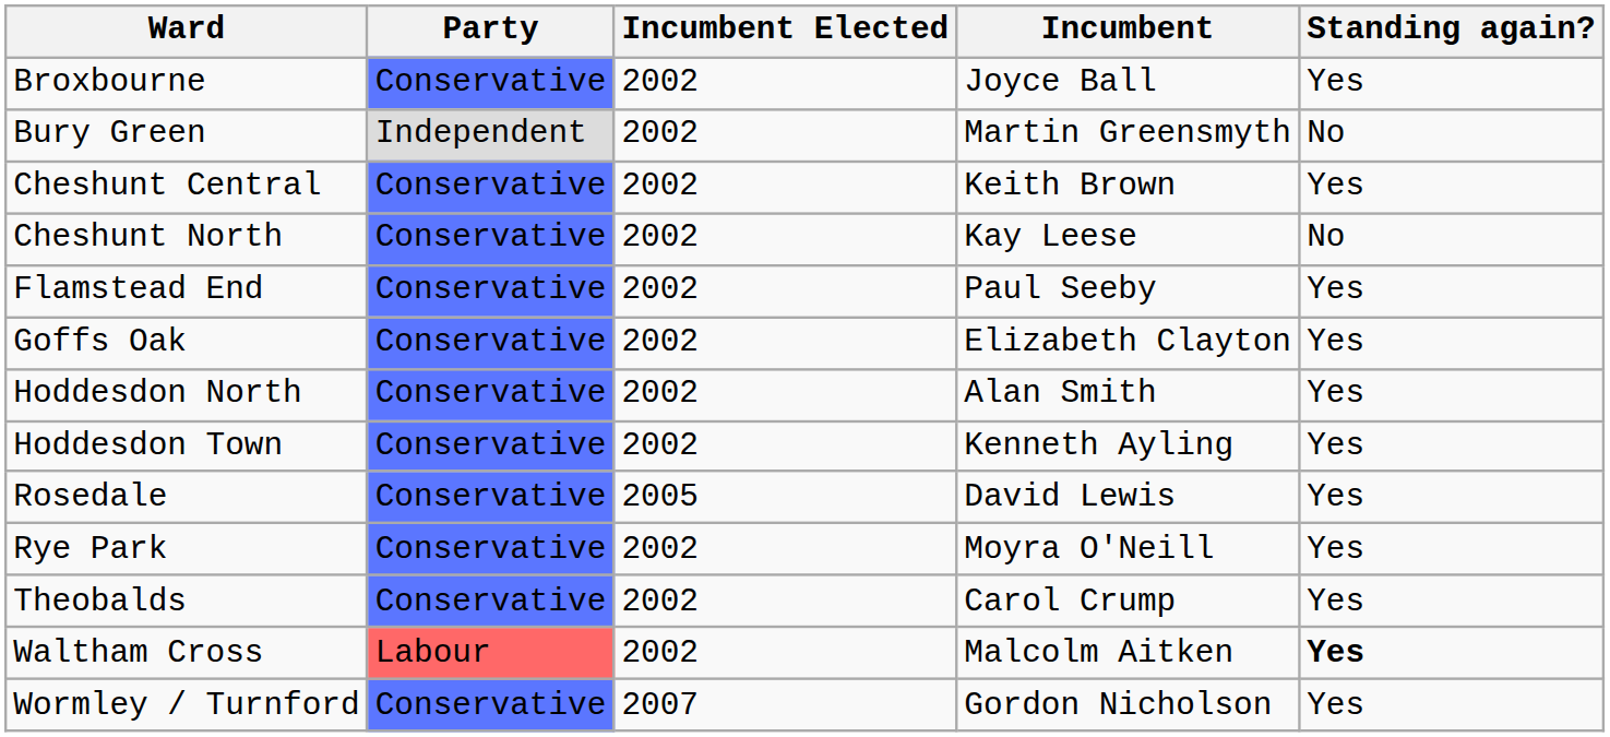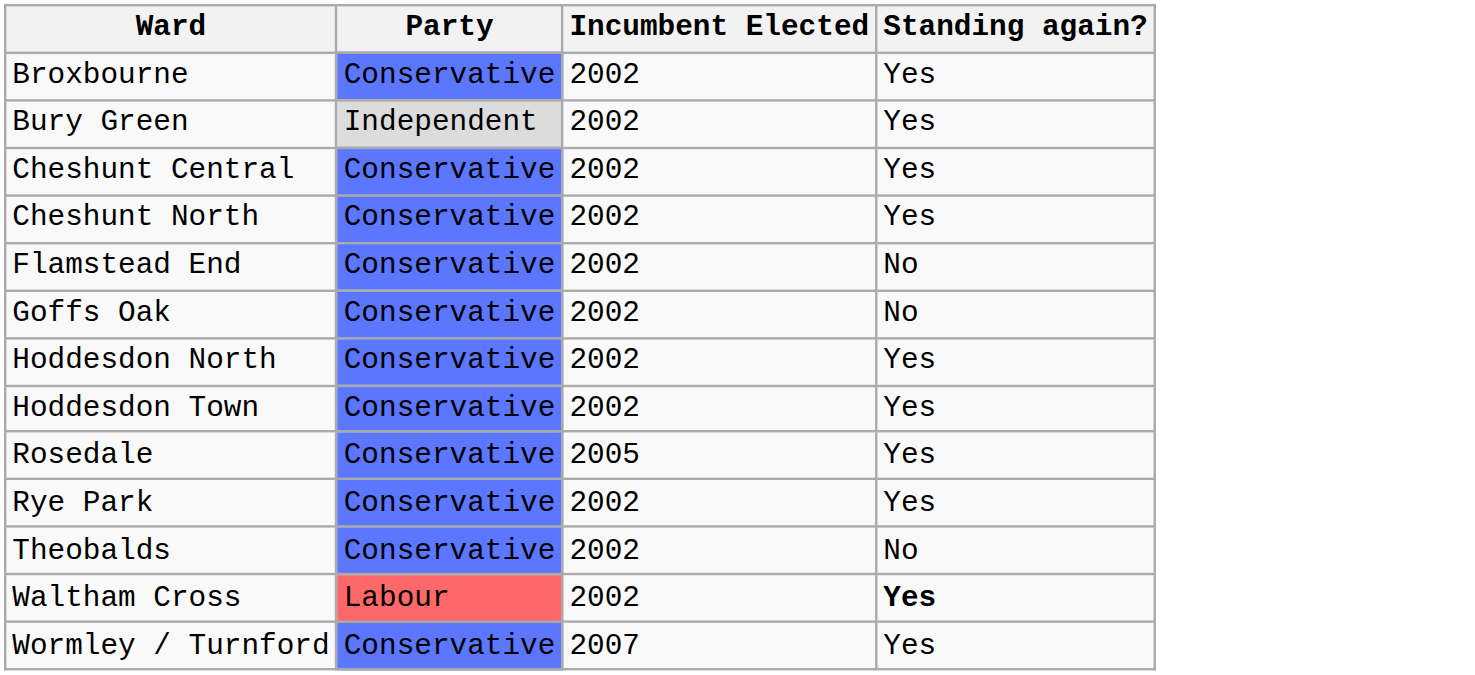- column: Incumbent | Joyce Ball | Martin Greensmyth | Keith Brown | Kay Leese | Paul Seeby | Elizabeth Clayton | Alan Smith | Kenneth Ayling | David Lewis | Moyra O'Neill | Carol Crump | Malcolm Aitken | Gordon Nicholson
Bury Green | Standing again?: No -> Yes
Cheshunt North | Standing again?: No -> Yes
Flamstead End | Standing again?: Yes -> No
Goffs Oak | Standing again?: Yes -> No
Theobalds | Standing again?: Yes -> No
